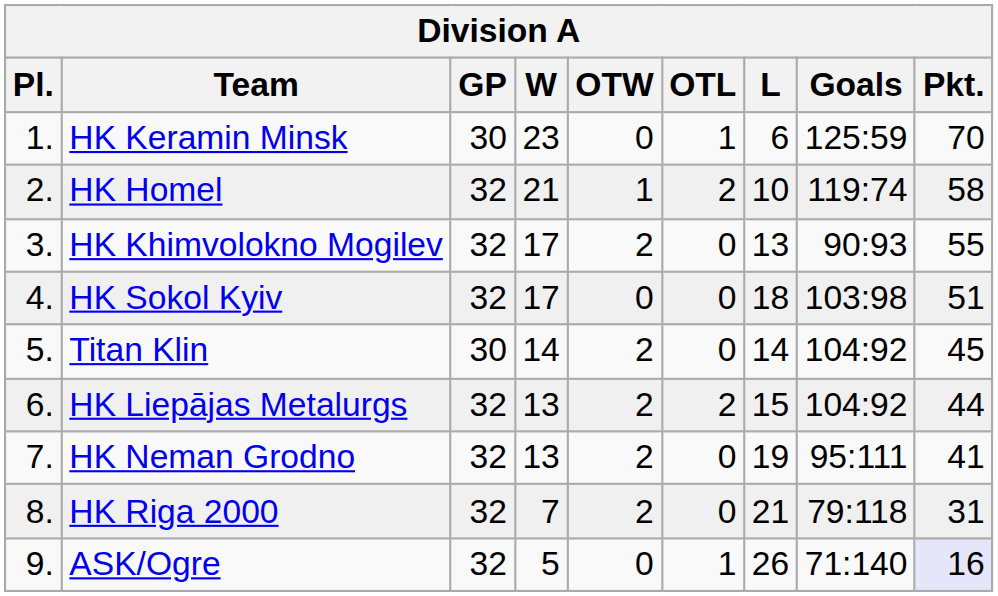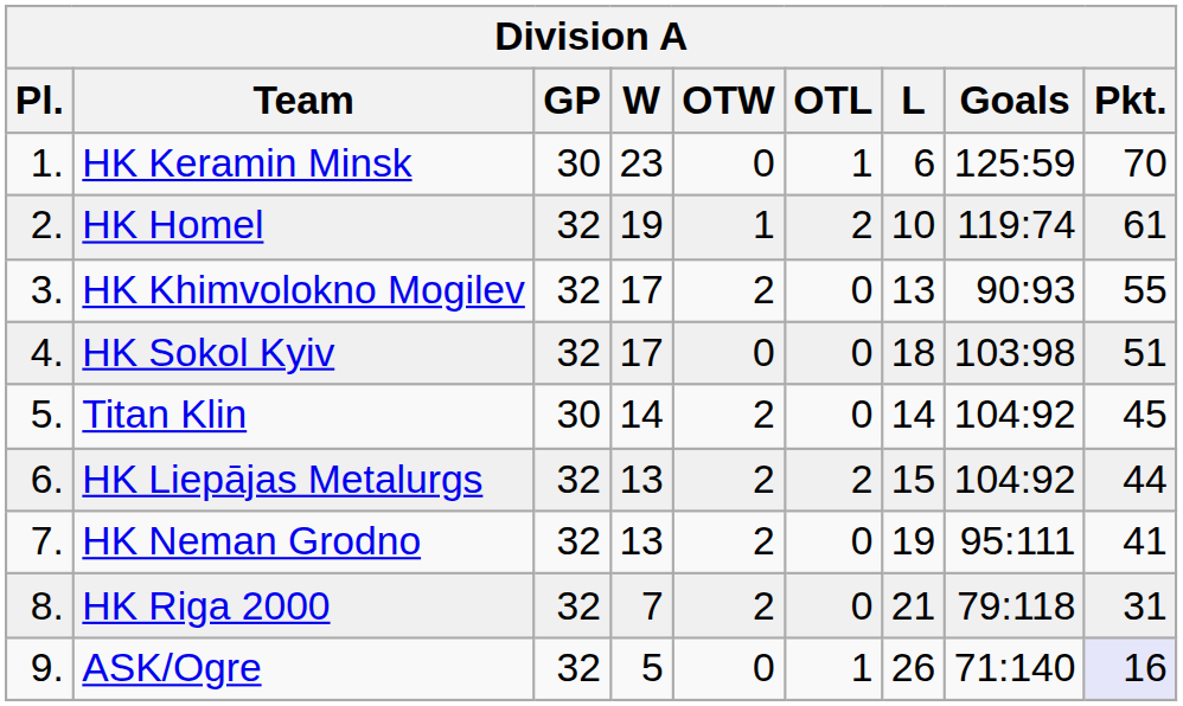HK Homel | W: 21 -> 19
HK Homel | Pkt.: 58 -> 61
